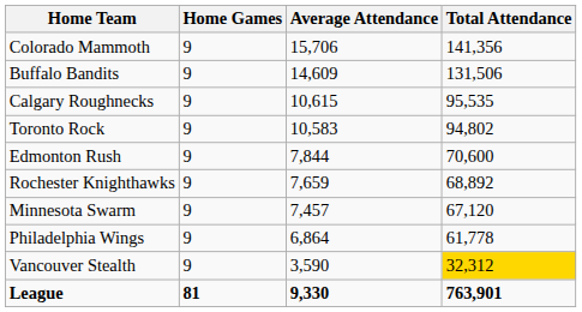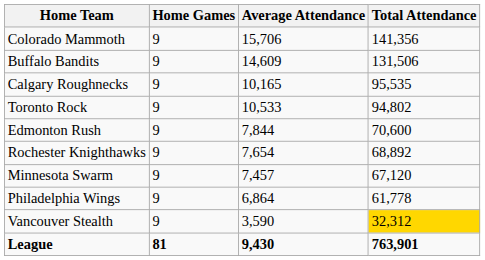Calgary Roughnecks | Average Attendance: 10,615 -> 10,165
Toronto Rock | Average Attendance: 10,583 -> 10,533
Rochester Knighthawks | Average Attendance: 7,659 -> 7,654
League | Average Attendance: 9,330 -> 9,430
